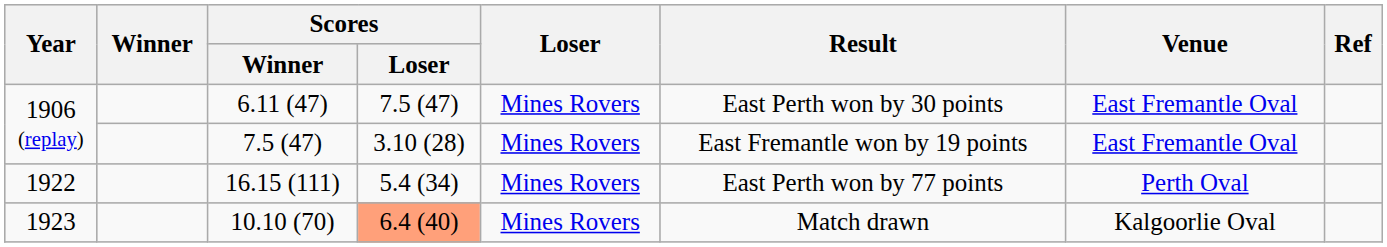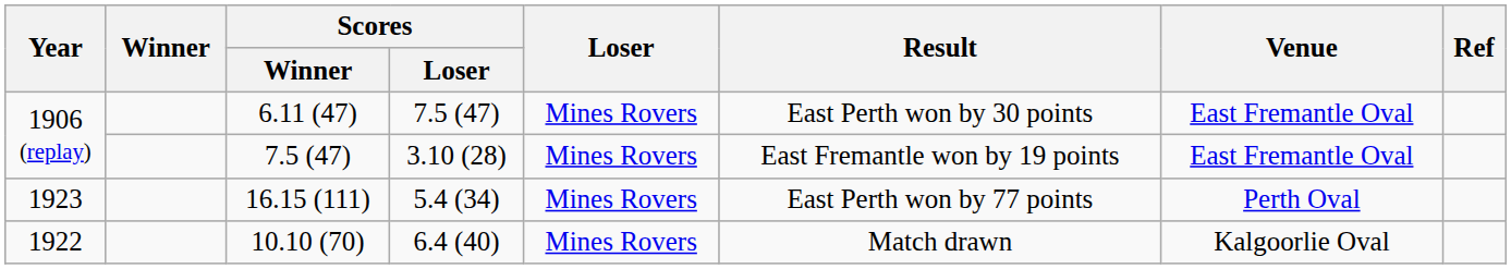16.15 (111) | Year: 1922 -> 1923
10.10 (70) | Year: 1923 -> 1922
10.10 (70) | Scores / Loser: lightsalmon background -> no background
